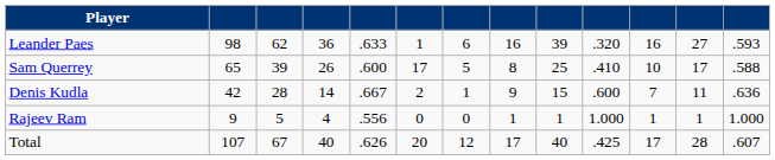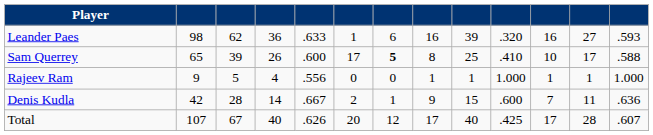Sam Querrey | column 7: normal -> bold
rows swapped: Denis Kudla <-> Rajeev Ram
